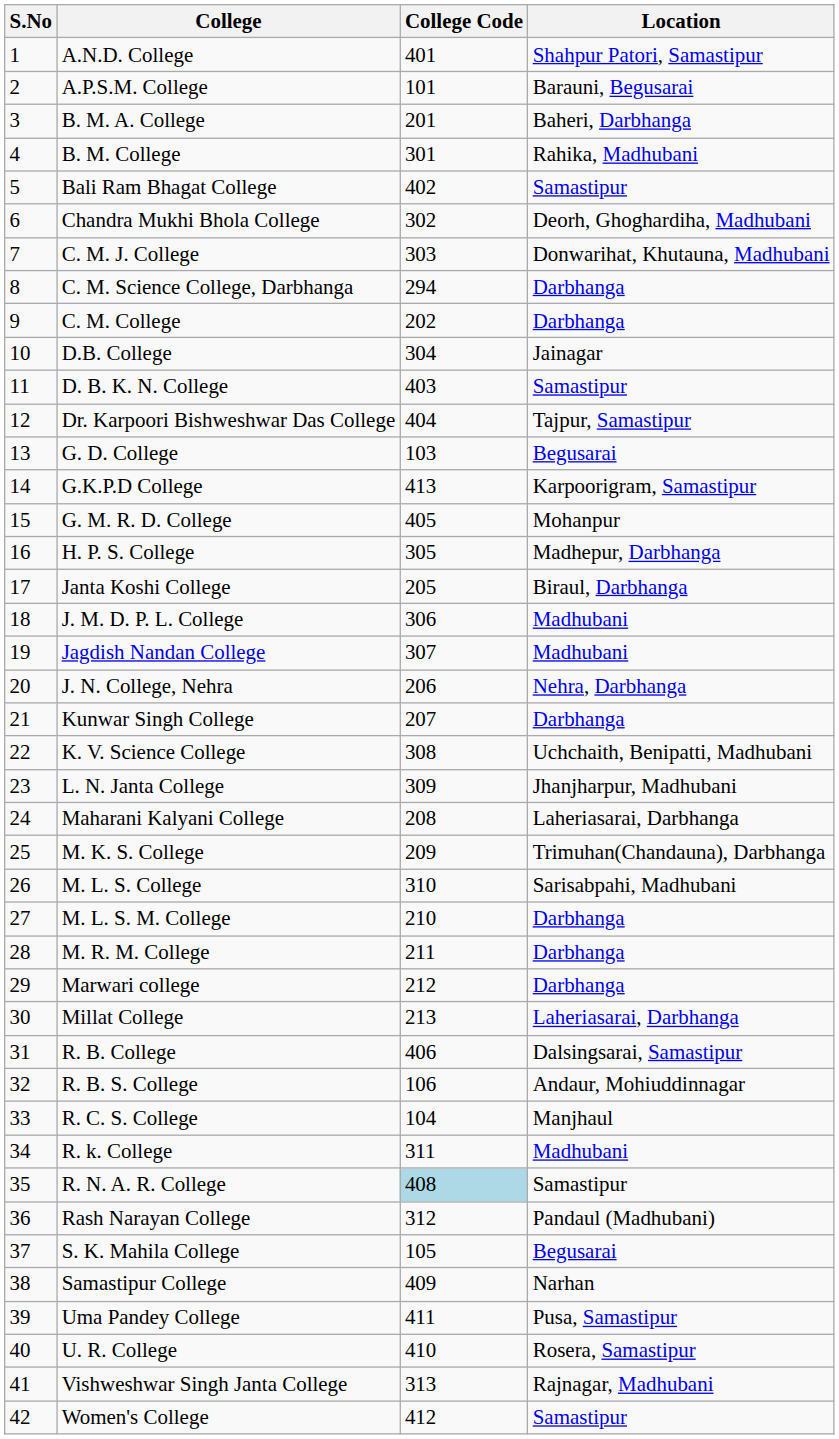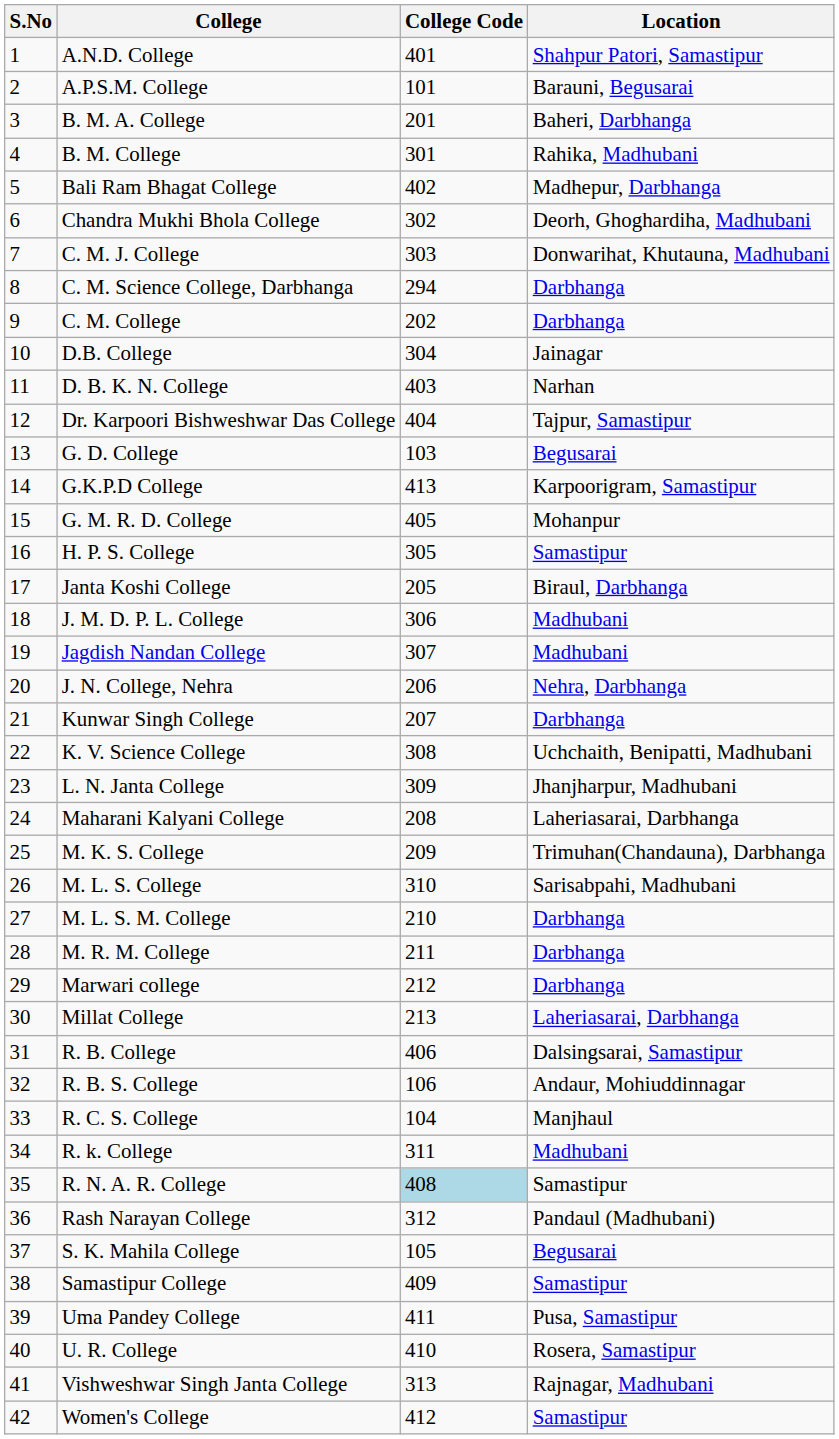Bali Ram Bhagat College | Location: Samastipur -> Madhepur, Darbhanga
D. B. K. N. College | Location: Samastipur -> Narhan
H. P. S. College | Location: Madhepur, Darbhanga -> Samastipur
Samastipur College | Location: Narhan -> Samastipur
